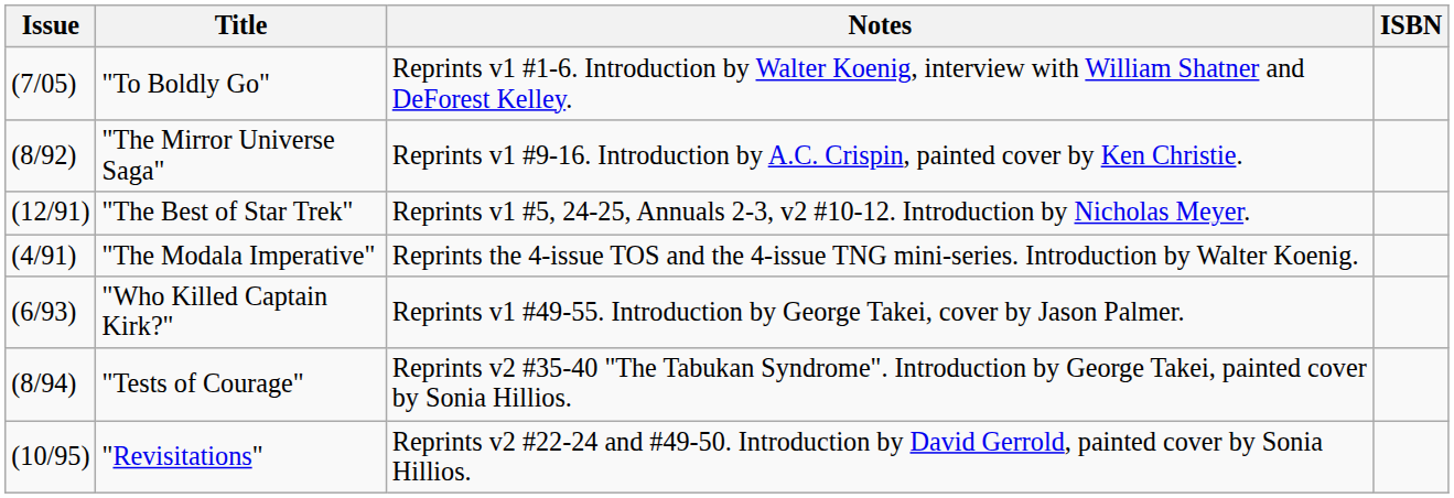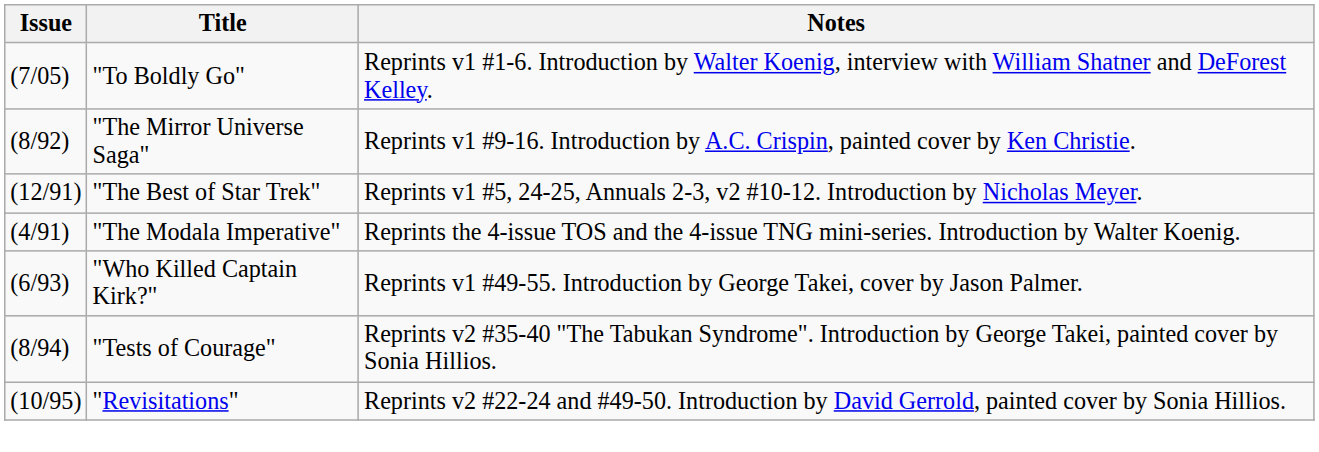- column: ISBN
